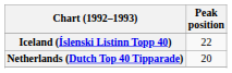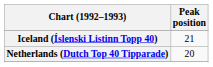Iceland (Íslenski Listinn Topp 40) | Peak position: 22 -> 21
